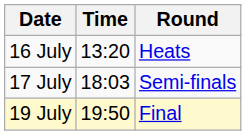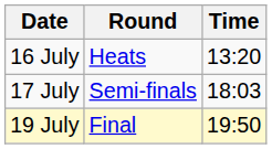columns swapped: Time <-> Round
